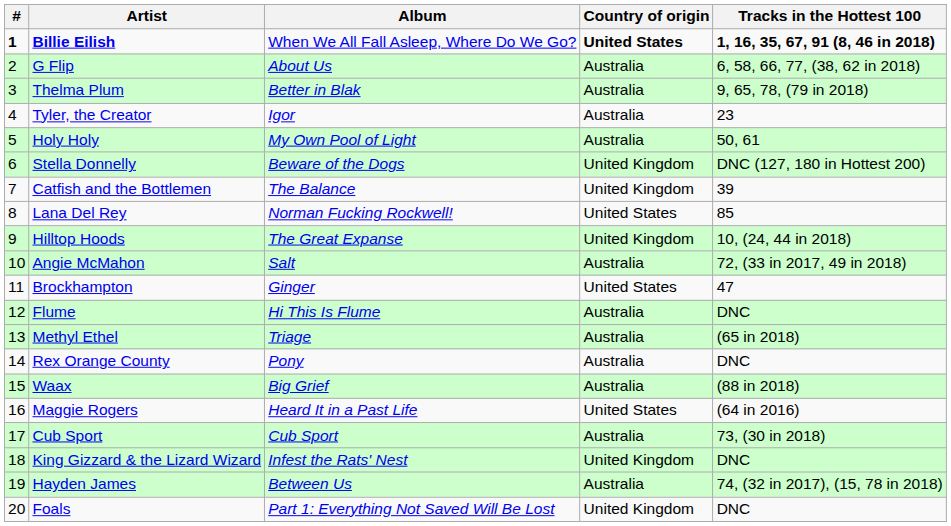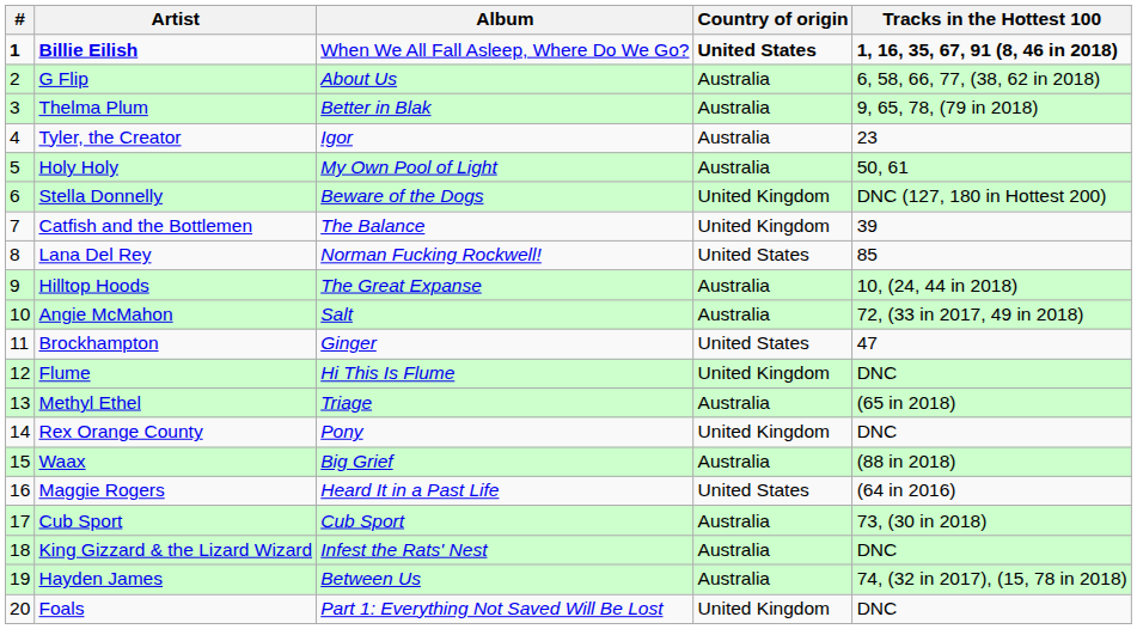Hilltop Hoods | Country of origin: United Kingdom -> Australia
Flume | Country of origin: Australia -> United Kingdom
Rex Orange County | Country of origin: Australia -> United Kingdom
King Gizzard & the Lizard Wizard | Country of origin: United Kingdom -> Australia
